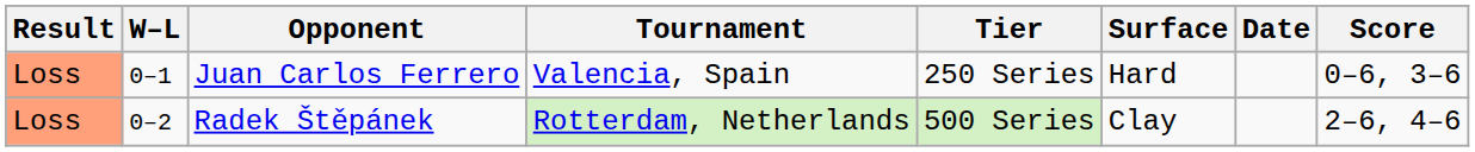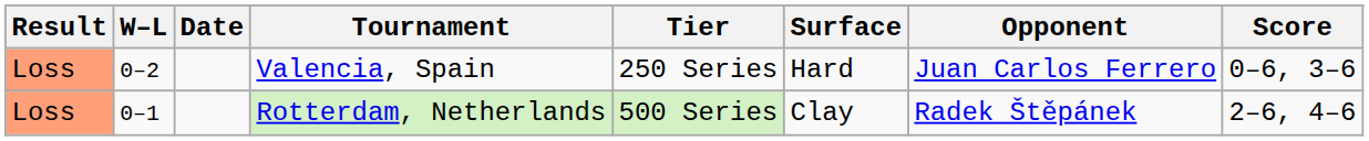columns swapped: Date <-> Opponent
Valencia, Spain | W–L: 0–1 -> 0–2
Rotterdam, Netherlands | W–L: 0–2 -> 0–1
